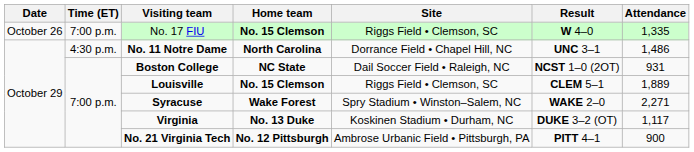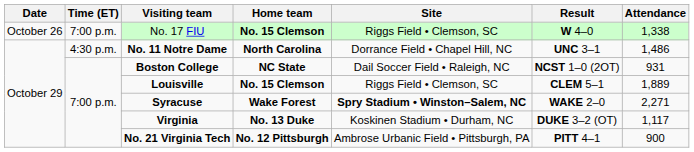No. 17 FIU | Attendance: 1,335 -> 1,338
Syracuse | Site: normal -> bold
